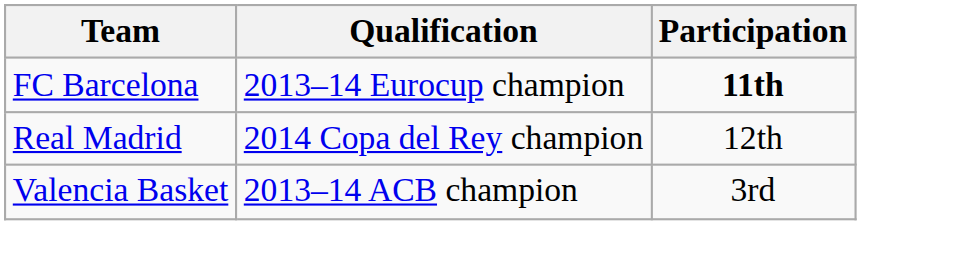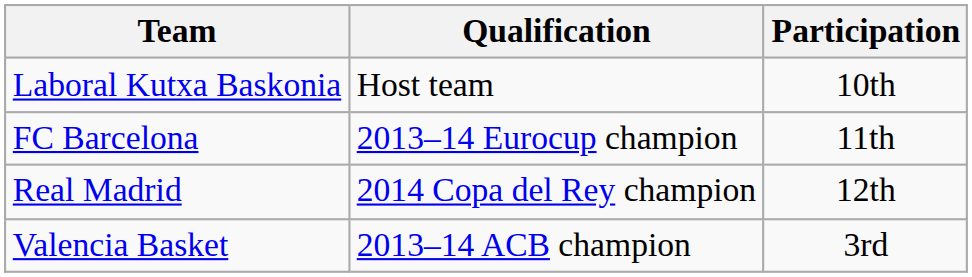+ row: Laboral Kutxa Baskonia | Host team | 10th
FC Barcelona | Participation: bold -> normal
